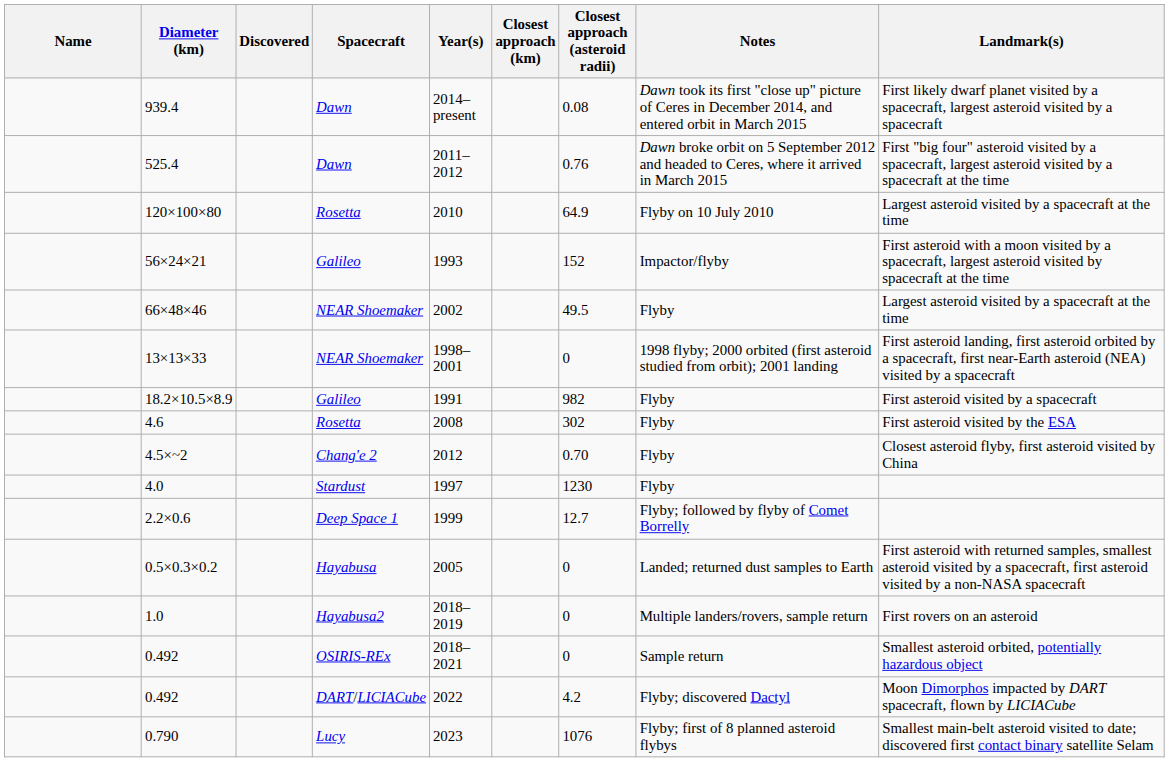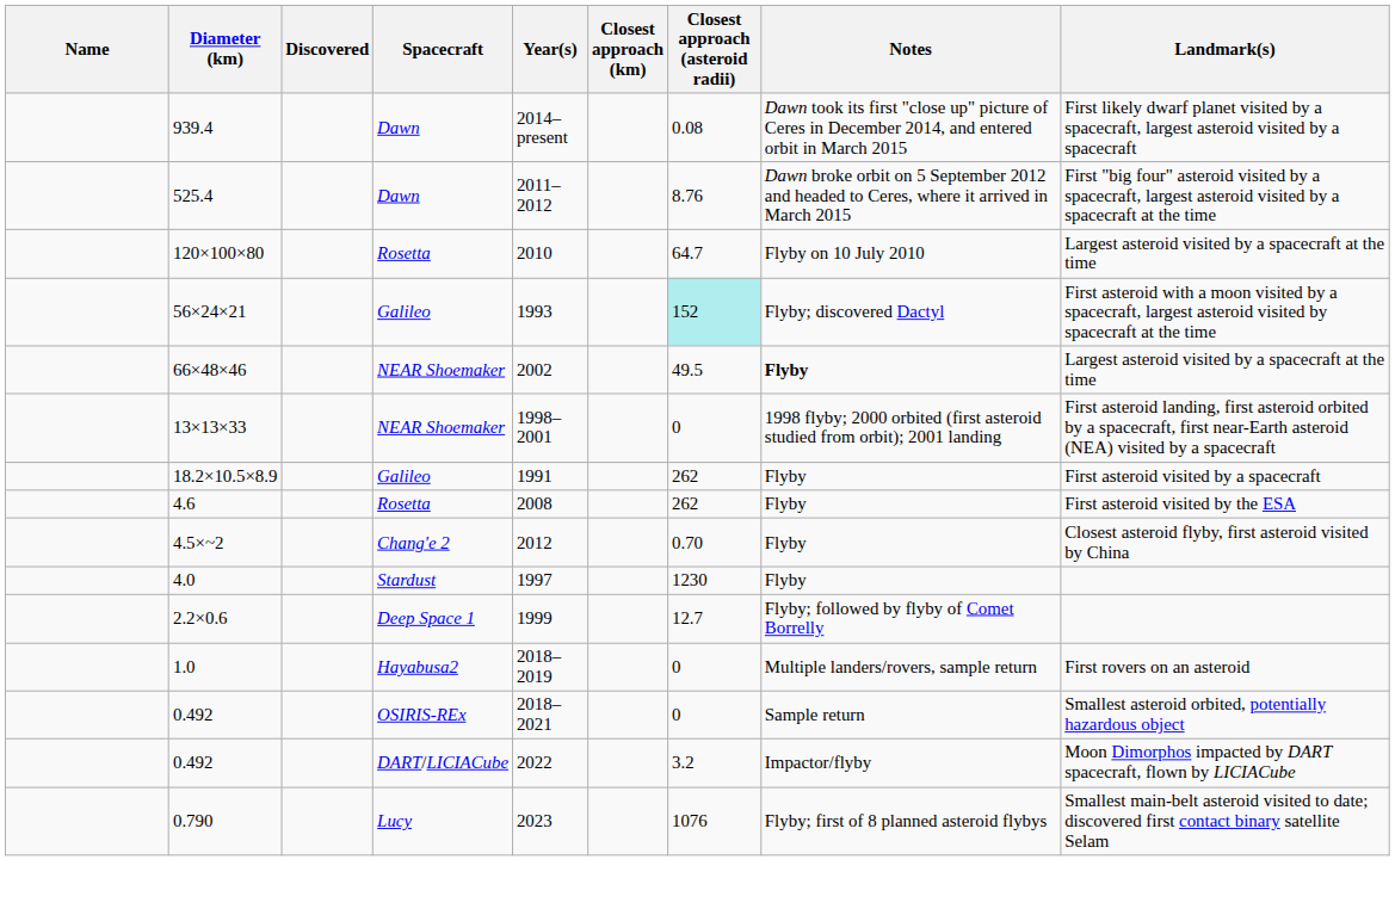525.4 | Closest approach (asteroid radii): 0.76 -> 8.76
120×100×80 | Closest approach (asteroid radii): 64.9 -> 64.7
56×24×21 | Closest approach (asteroid radii): no background -> paleturquoise background
56×24×21 | Notes: Impactor/flyby -> Flyby; discovered Dactyl
66×48×46 | Notes: normal -> bold
18.2×10.5×8.9 | Closest approach (asteroid radii): 982 -> 262
4.6 | Closest approach (asteroid radii): 302 -> 262
- row: 0.5×0.3×0.2 | Hayabusa | 2005 | 0 | Landed; returned dust samples to Earth | First asteroid with returned samples, smallest asteroid visited by a spacecraft, first asteroid visited by a non-NASA spacecraft
0.492 / DART/LICIACube | Closest approach (asteroid radii): 4.2 -> 3.2
0.492 / DART/LICIACube | Notes: Flyby; discovered Dactyl -> Impactor/flyby
